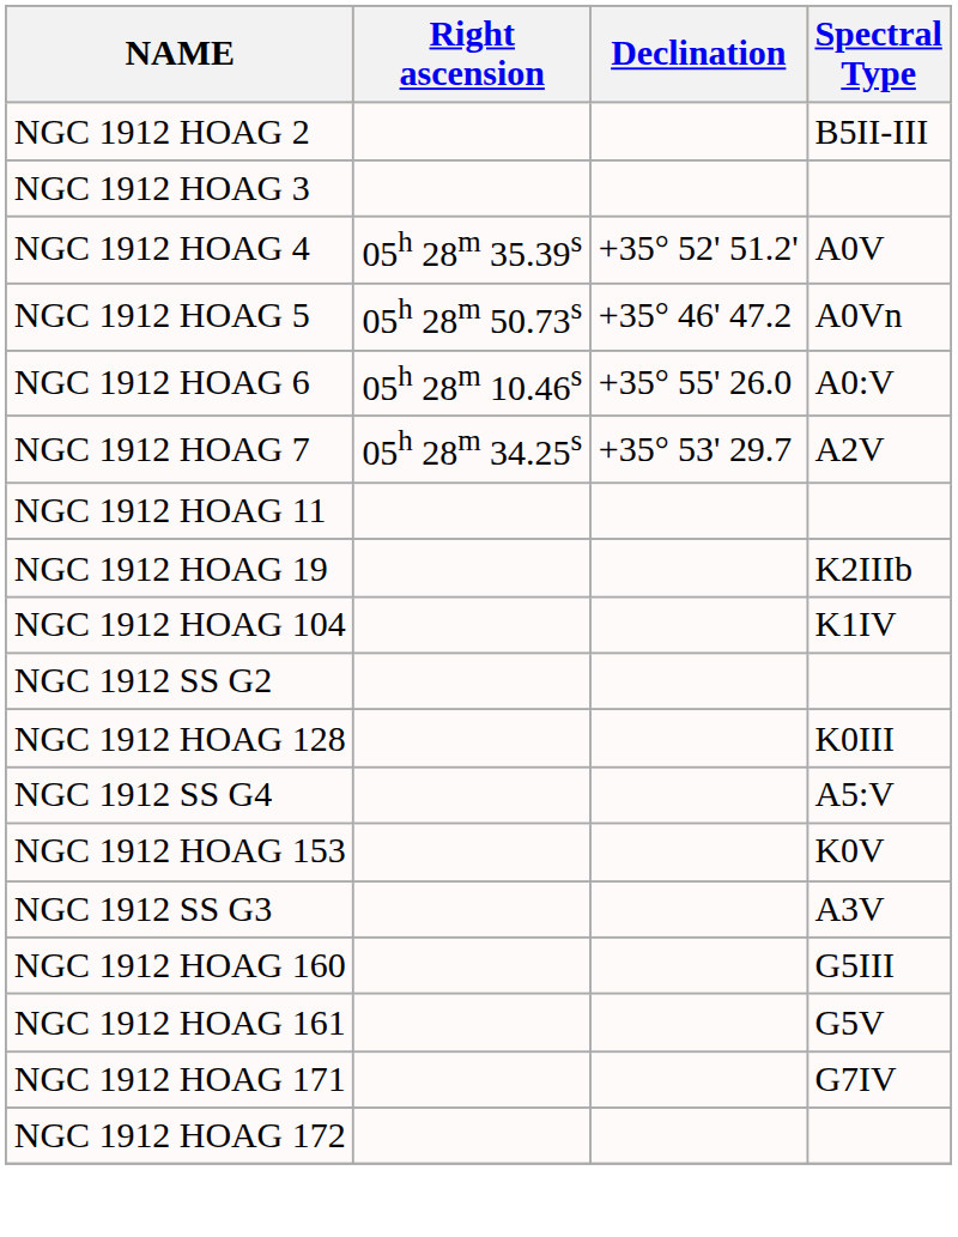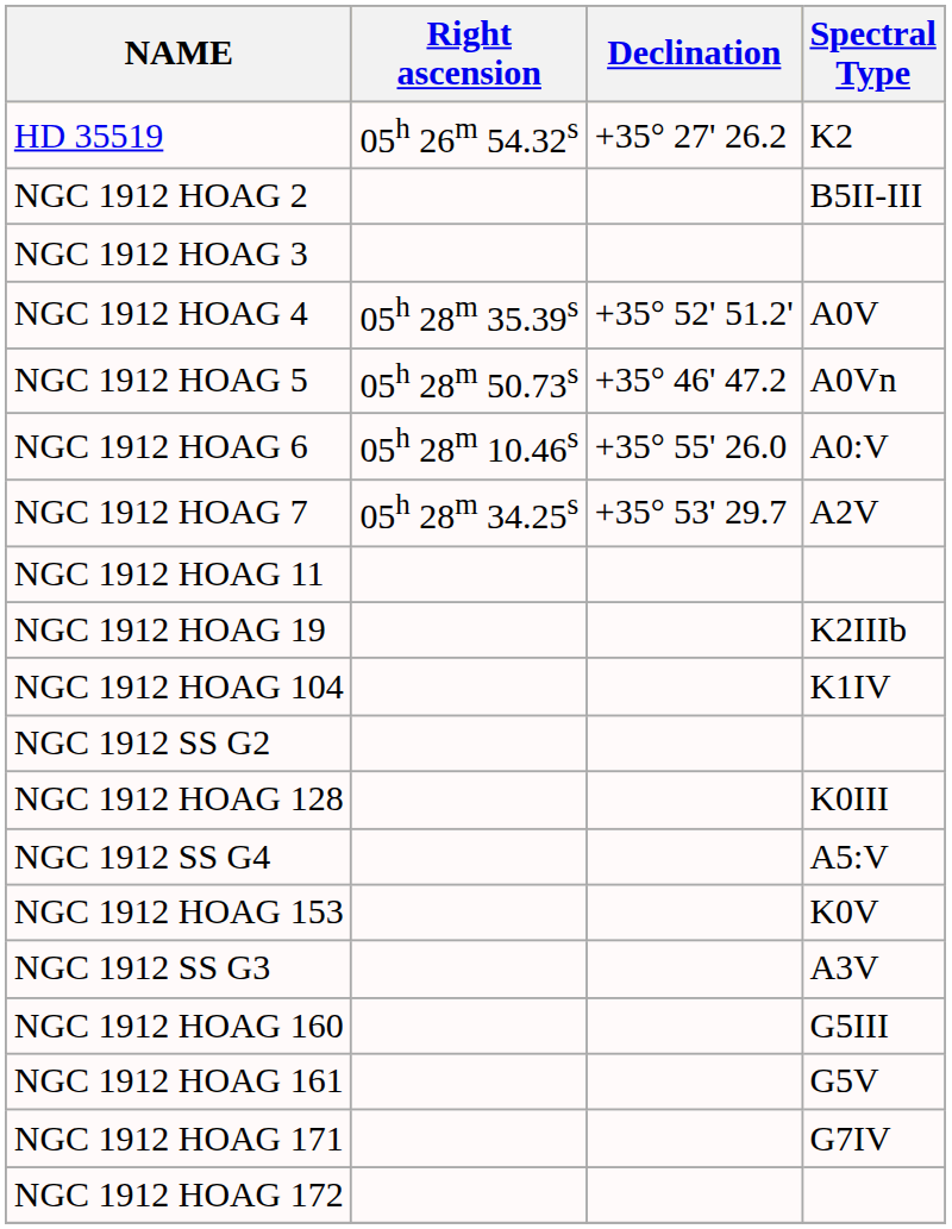+ row: HD 35519 | 05h 26m 54.32s | +35° 27' 26.2 | K2
